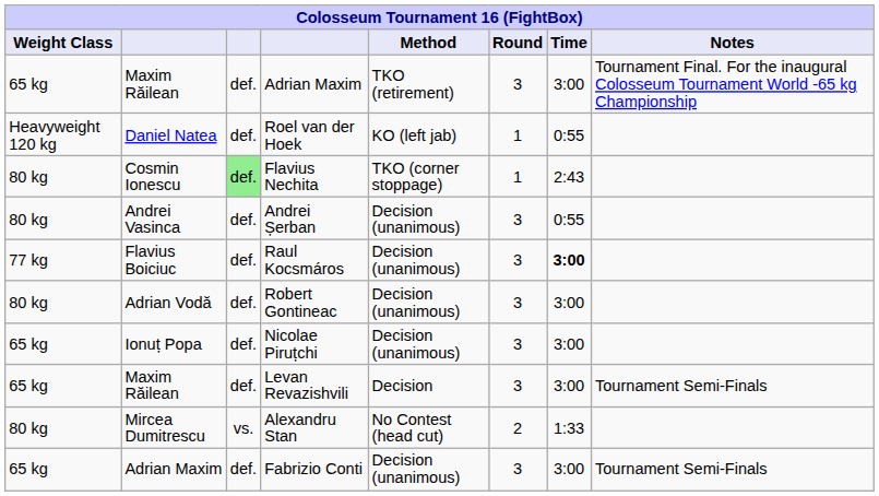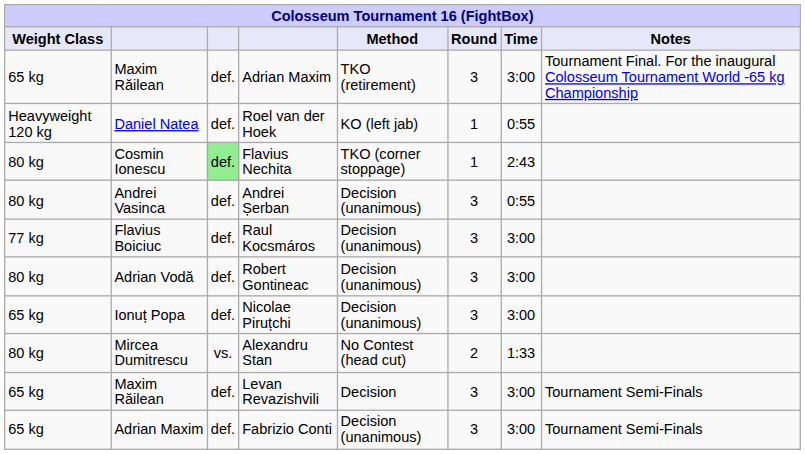Raul Kocsmáros | Time: bold -> normal
rows swapped: Alexandru Stan <-> Levan Revazishvili
